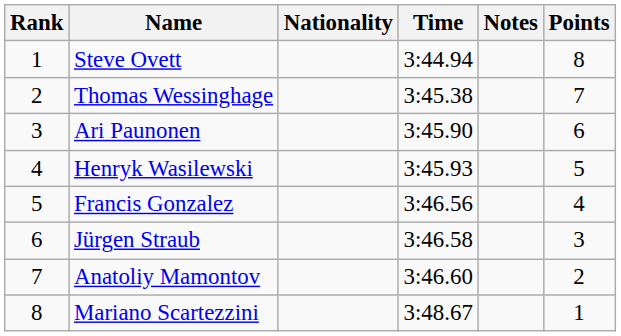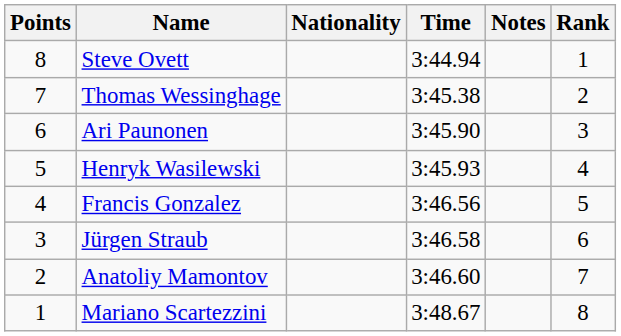columns swapped: Rank <-> Points
